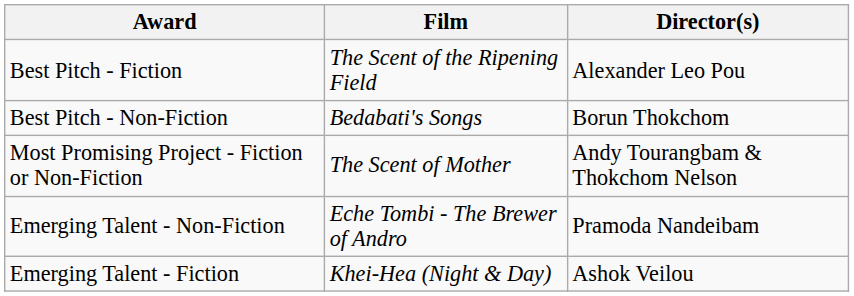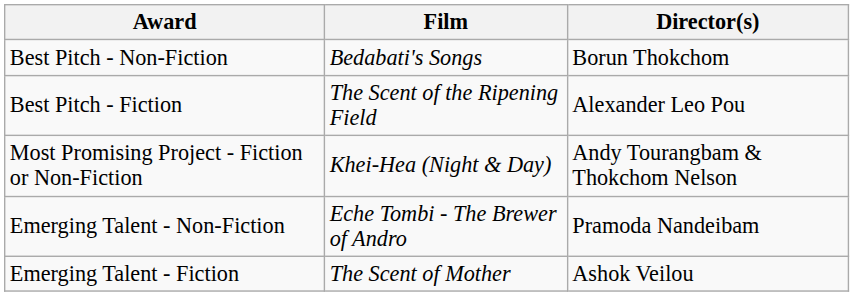rows swapped: Best Pitch - Fiction <-> Best Pitch - Non-Fiction
Most Promising Project - Fiction or Non-Fiction | Film: The Scent of Mother -> Khei-Hea (Night & Day)
Emerging Talent - Fiction | Film: Khei-Hea (Night & Day) -> The Scent of Mother
